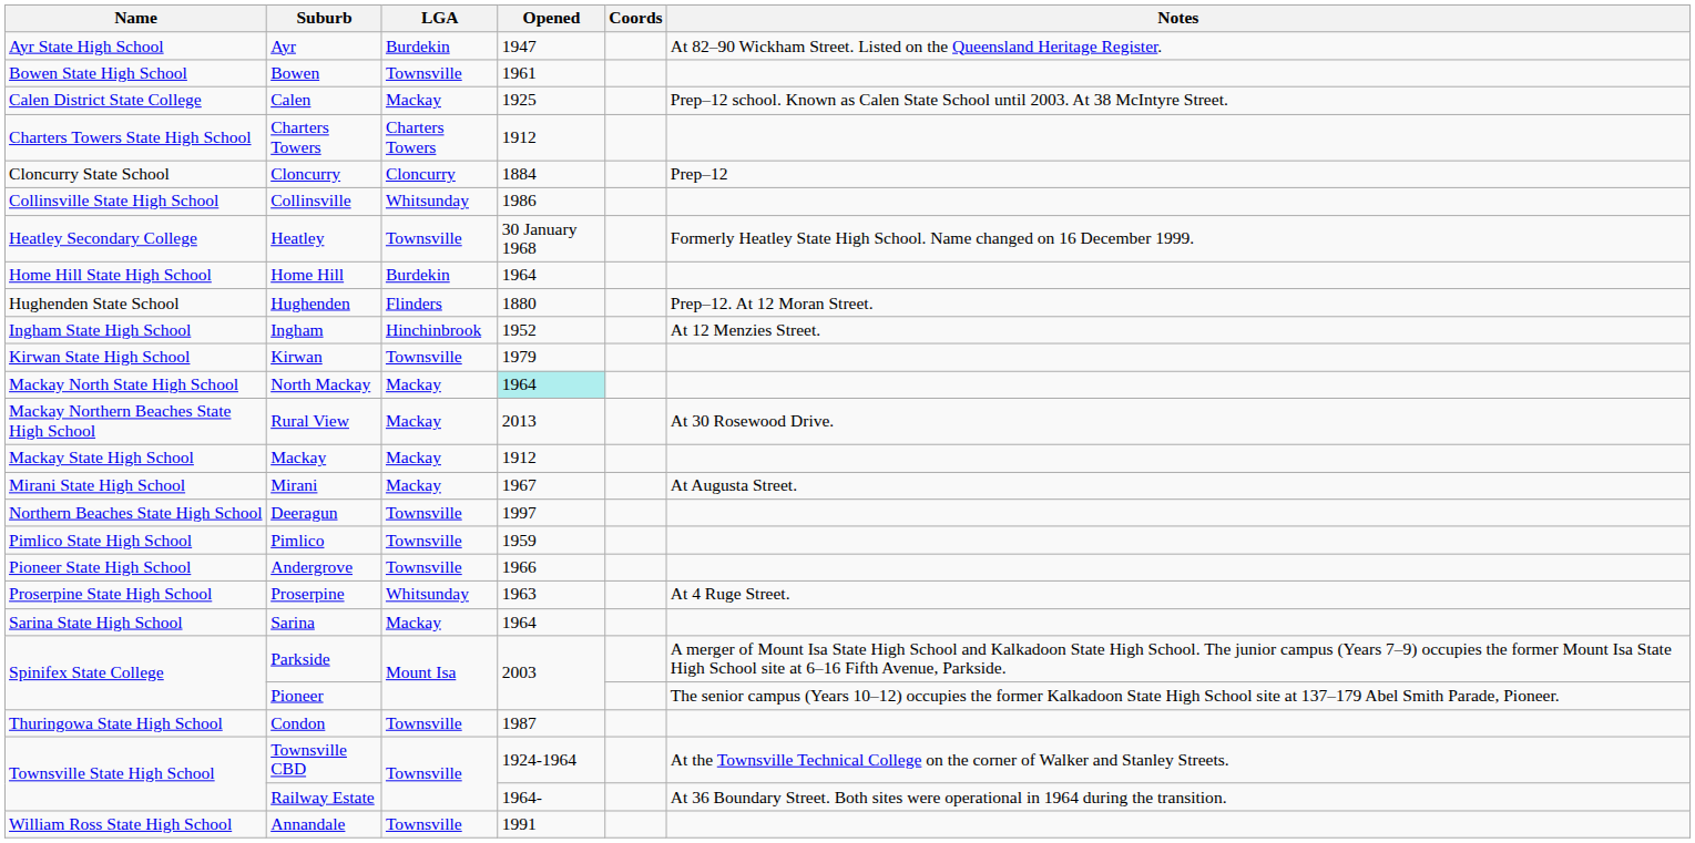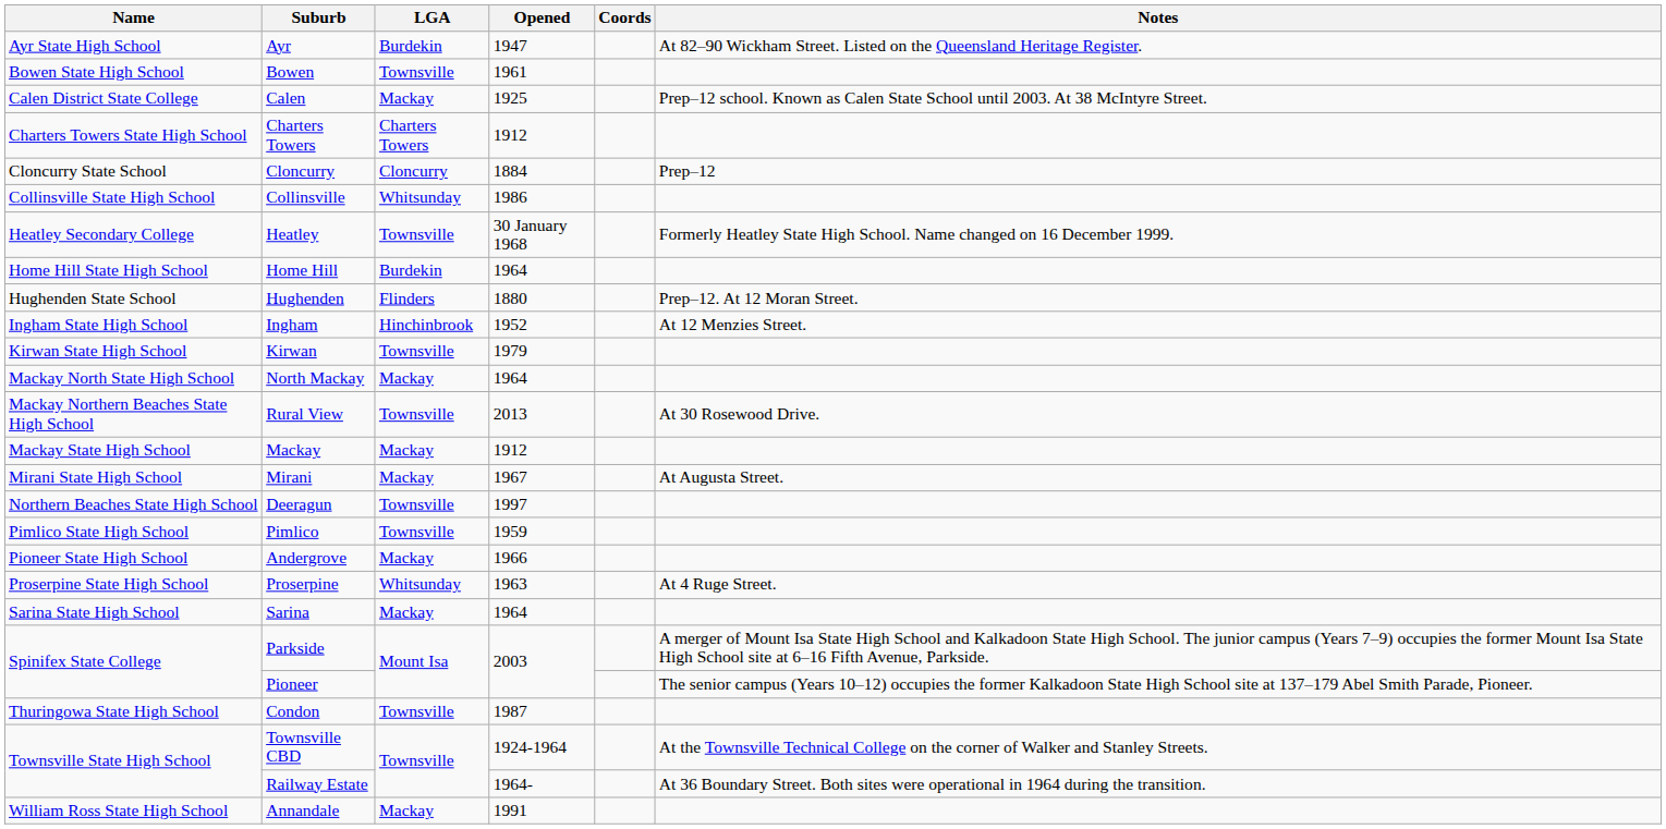North Mackay | Opened: paleturquoise background -> no background
Rural View | LGA: Mackay -> Townsville
Andergrove | LGA: Townsville -> Mackay
Annandale | LGA: Townsville -> Mackay
